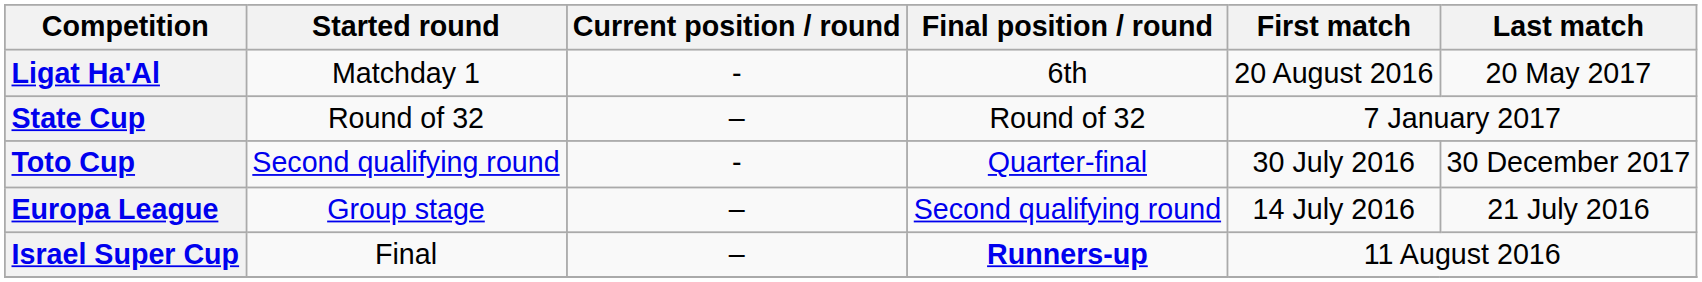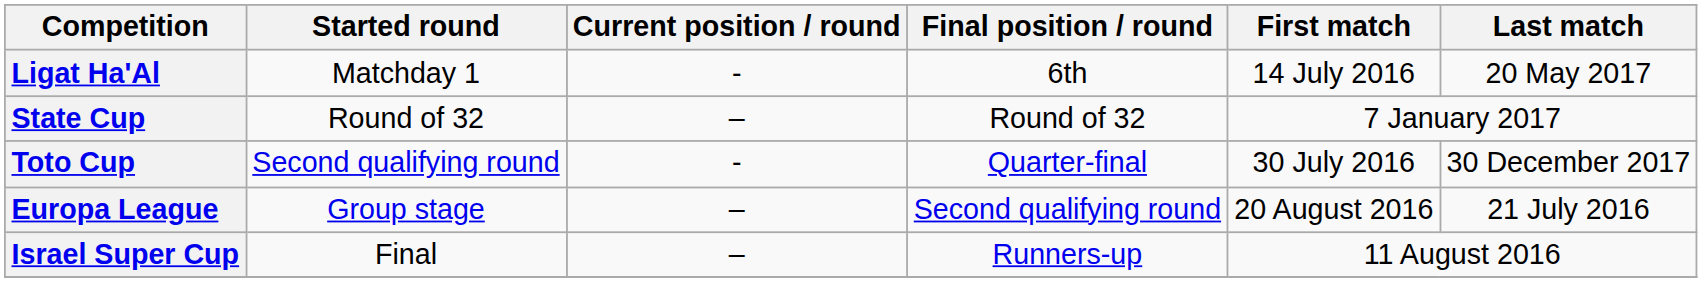Ligat Ha'Al | First match: 20 August 2016 -> 14 July 2016
Europa League | First match: 14 July 2016 -> 20 August 2016
Israel Super Cup | Final position / round: bold -> normal
